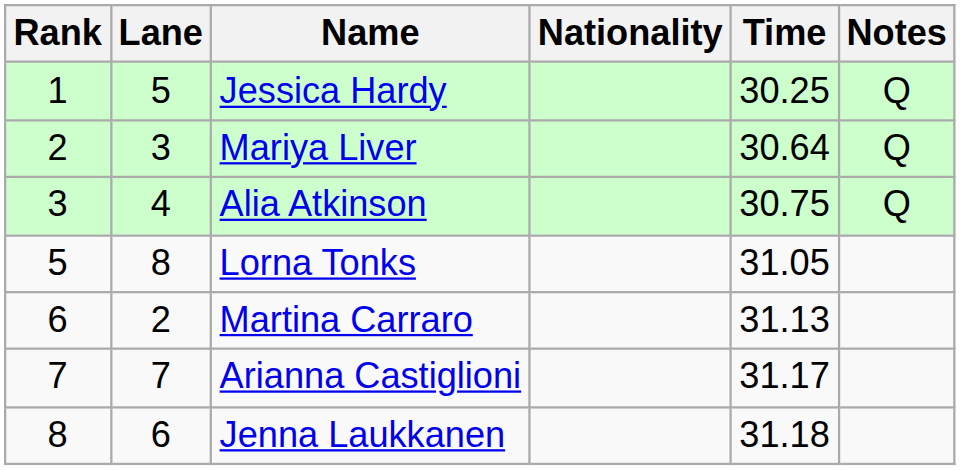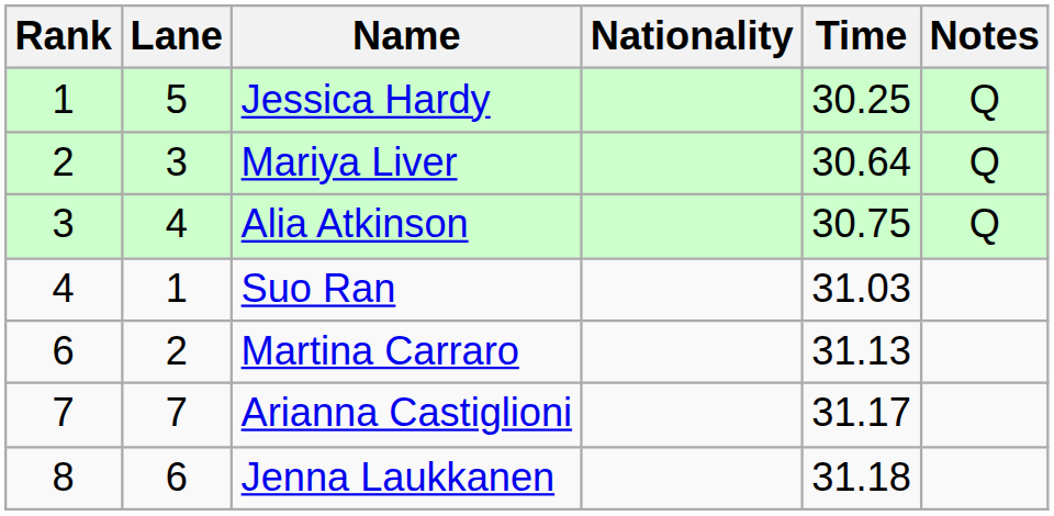+ row: 4 | 1 | Suo Ran | 31.03
- row: 5 | 8 | Lorna Tonks | 31.05
